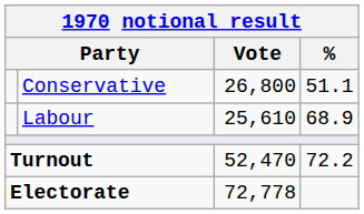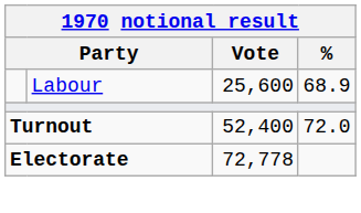- row: Conservative | 26,800 | 51.1
Labour | Vote: 25,610 -> 25,600
Turnout | Vote: 52,470 -> 52,400
Turnout | %: 72.2 -> 72.0
